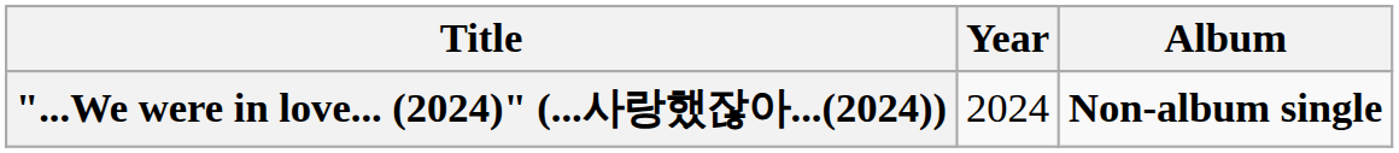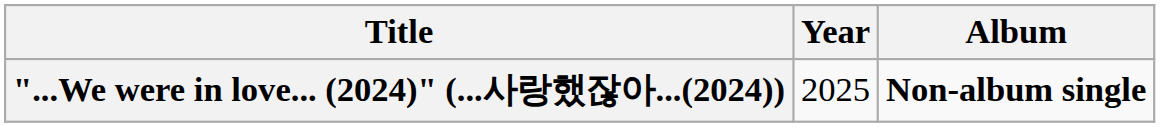"...We were in love... (2024)" (...사랑했잖아...(2024)) | Year: 2024 -> 2025
